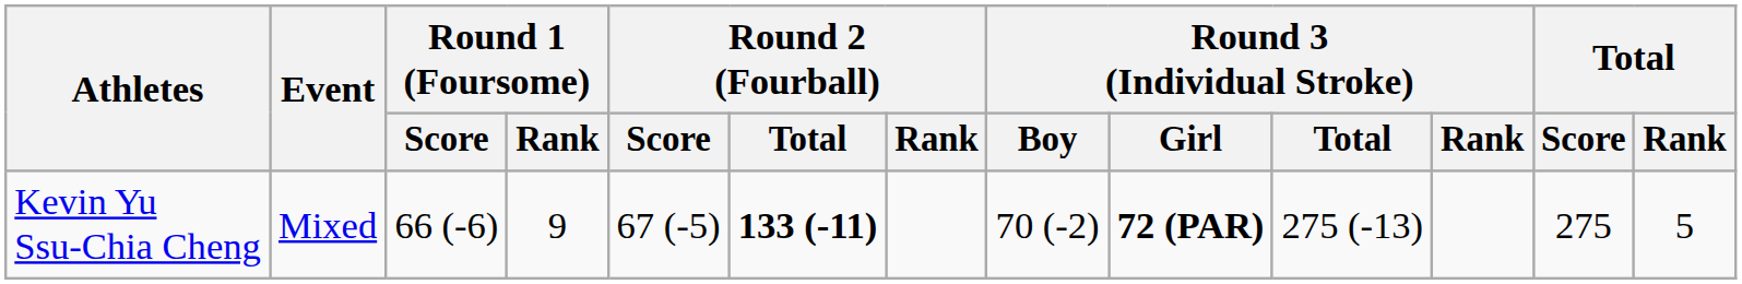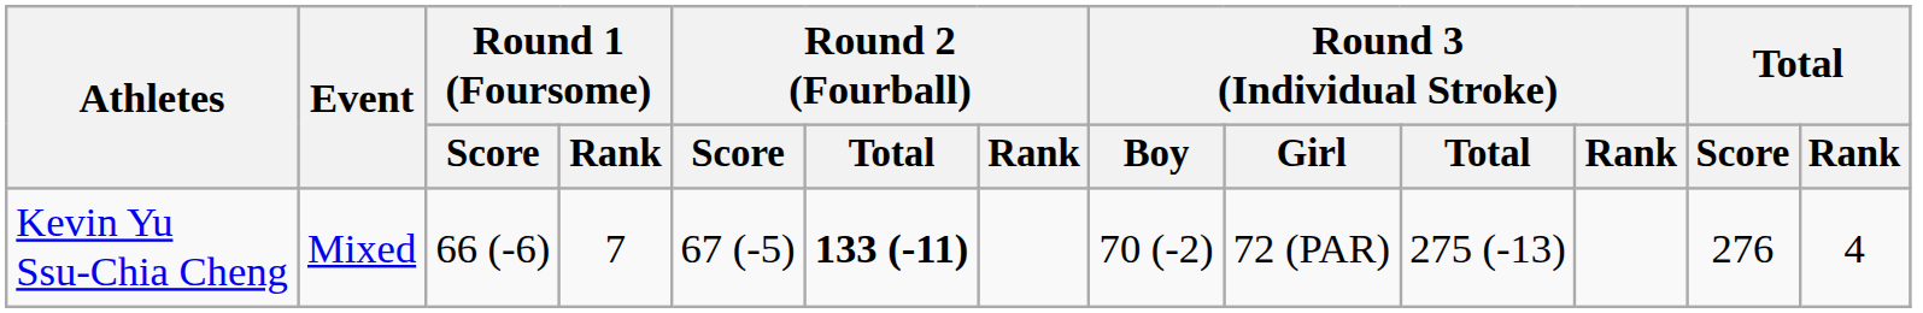Kevin Yu Ssu-Chia Cheng | Round 1 (Foursome) / Rank: 9 -> 7
Kevin Yu Ssu-Chia Cheng | Round 3 (Individual Stroke) / Girl: bold -> normal
Kevin Yu Ssu-Chia Cheng | Total / Score: 275 -> 276
Kevin Yu Ssu-Chia Cheng | Total / Rank: 5 -> 4
